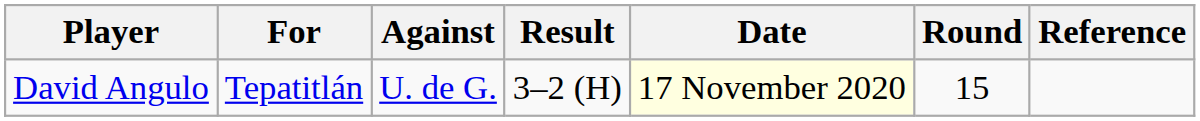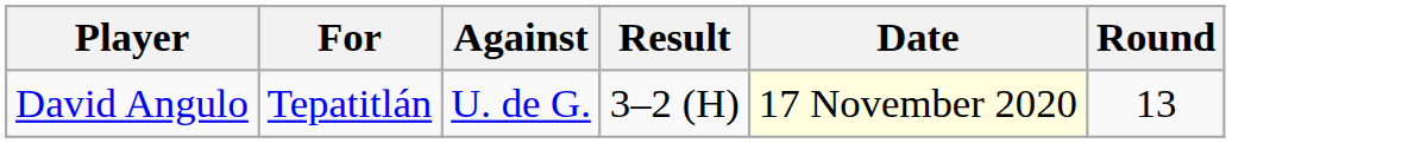- column: Reference
David Angulo | Round: 15 -> 13
